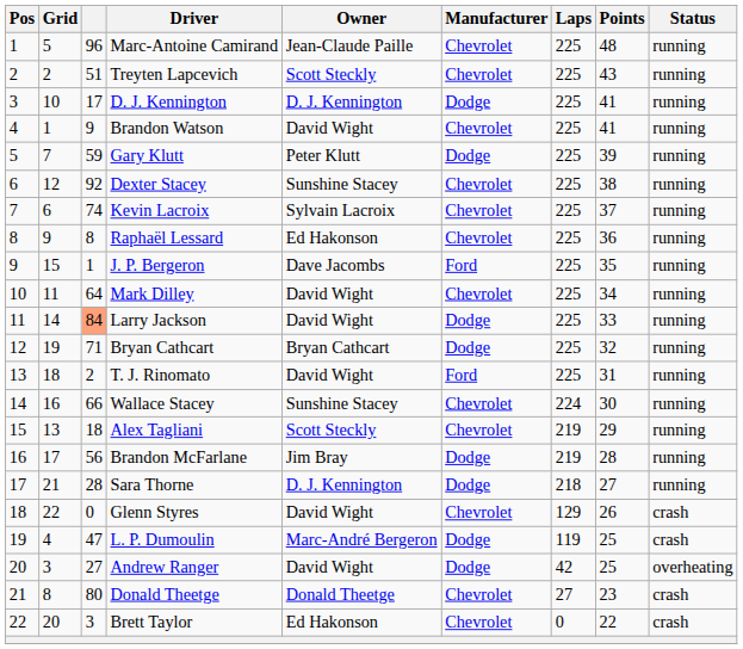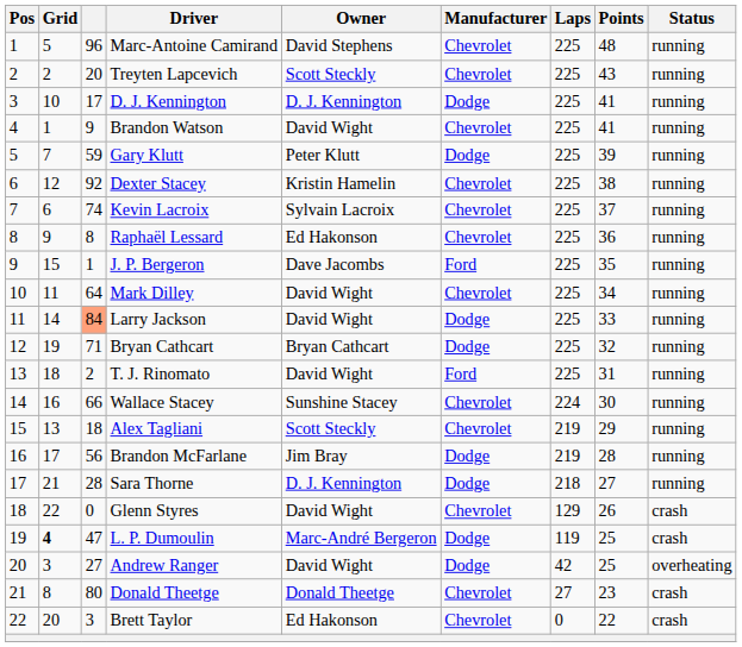Marc-Antoine Camirand | Owner: Jean-Claude Paille -> David Stephens
Treyten Lapcevich | column 3: 51 -> 20
Dexter Stacey | Owner: Sunshine Stacey -> Kristin Hamelin
L. P. Dumoulin | Grid: normal -> bold
